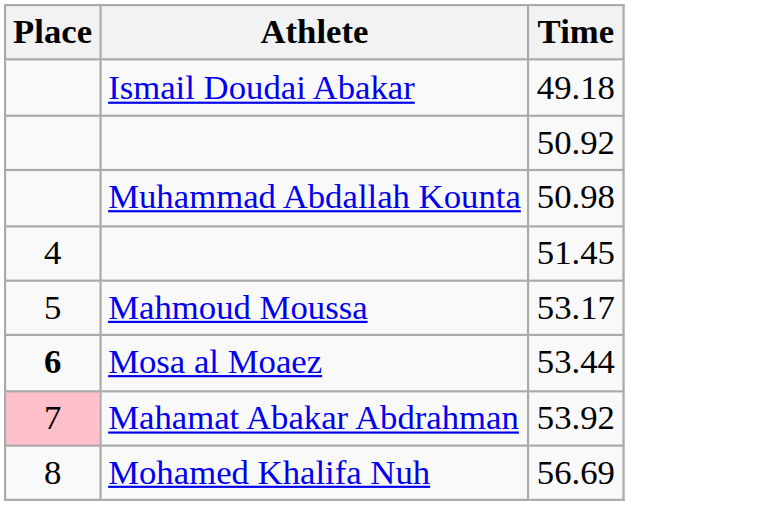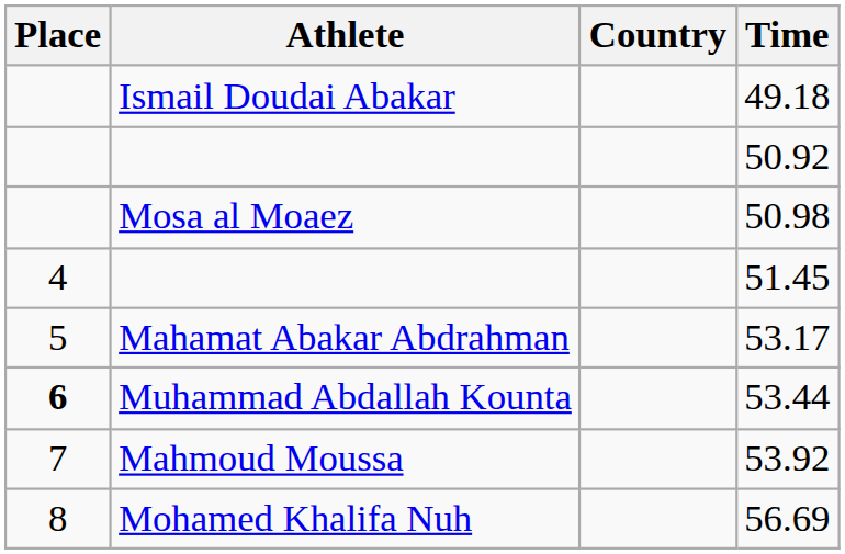+ column: Country
50.98 | Athlete: Muhammad Abdallah Kounta -> Mosa al Moaez
53.17 | Athlete: Mahmoud Moussa -> Mahamat Abakar Abdrahman
53.44 | Athlete: Mosa al Moaez -> Muhammad Abdallah Kounta
53.92 | Place: pink background -> no background
53.92 | Athlete: Mahamat Abakar Abdrahman -> Mahmoud Moussa
